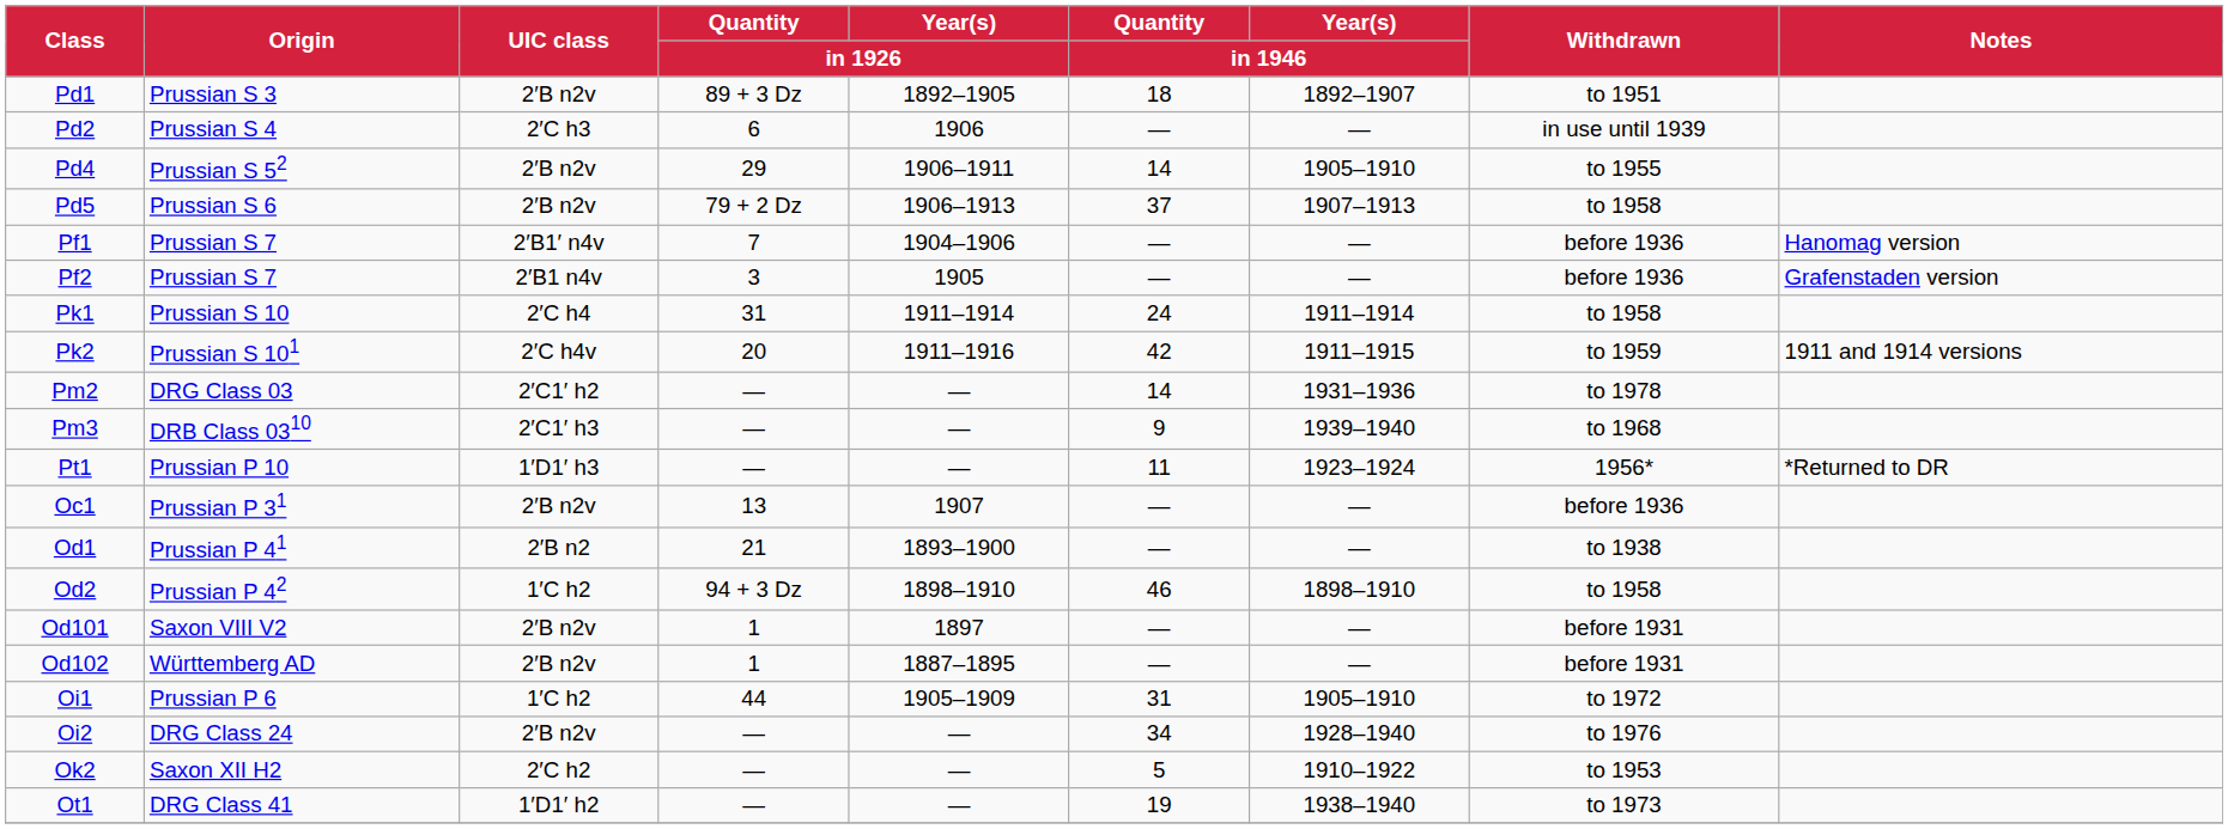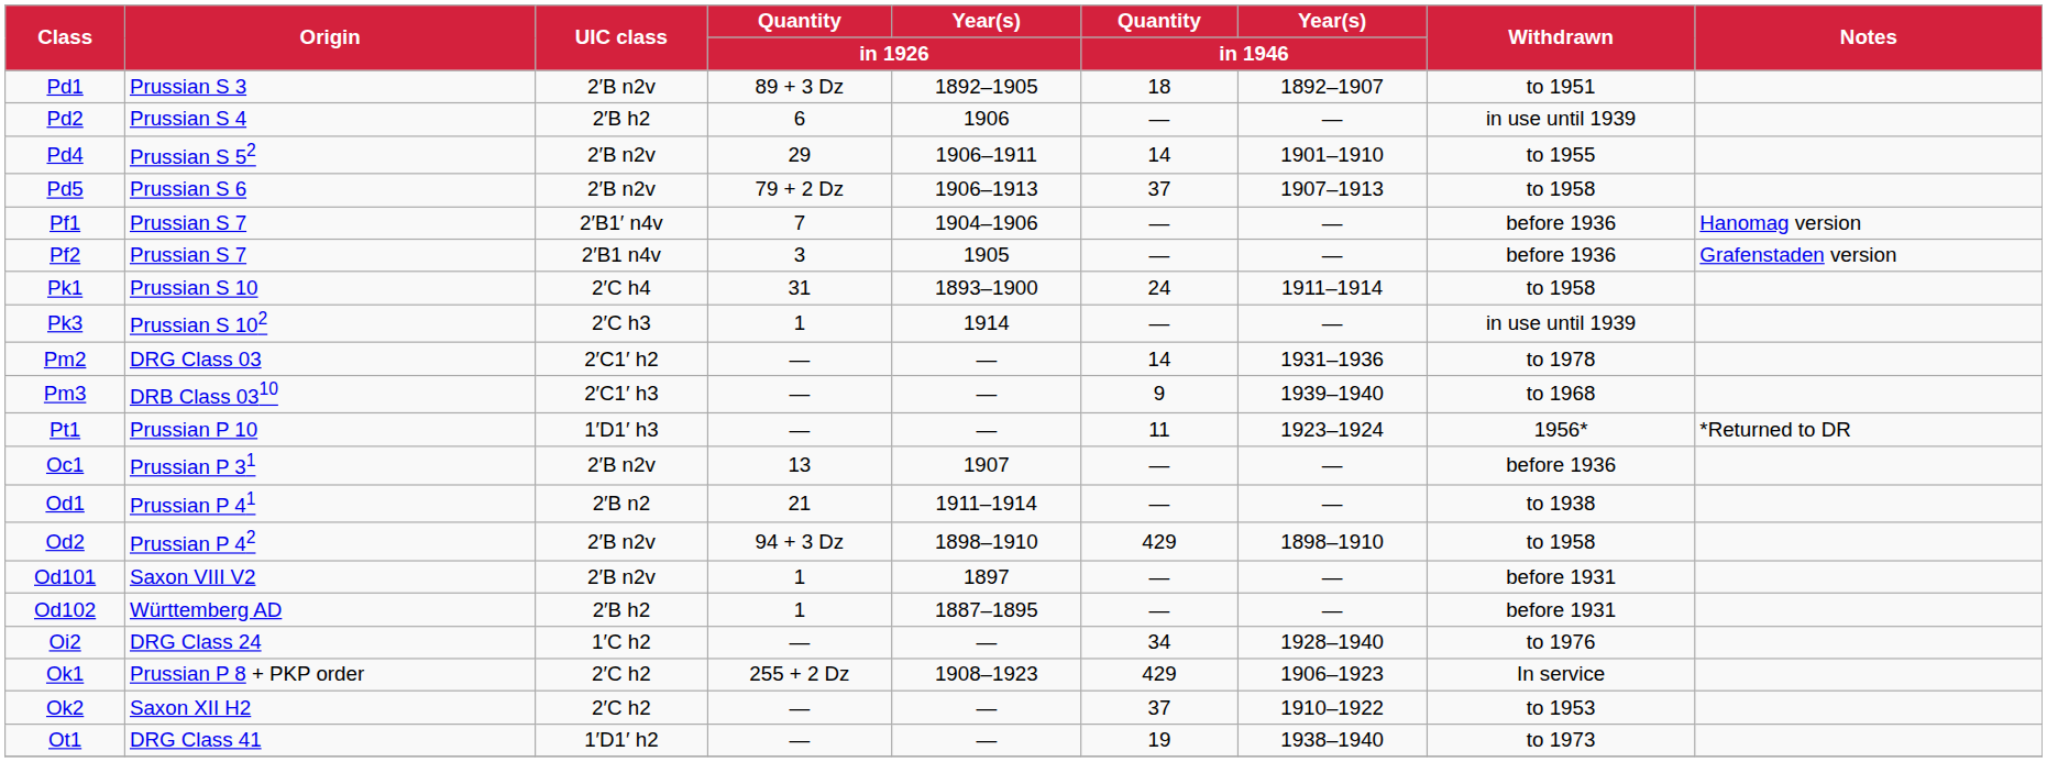Pd2 | UIC class: 2′C h3 -> 2′B h2
Pd4 | Year(s) / in 1946: 1905–1910 -> 1901–1910
Pk1 | Year(s) / in 1926: 1911–1914 -> 1893–1900
- row: Pk2 | Prussian S 101 | 2′C h4v | 20 | 1911–1916 | 42 | 1911–1915 | to 1959 | 1911 and 1914 versions
+ row: Pk3 | Prussian S 102 | 2′C h3 | 1 | 1914 | — | — | in use until 1939
Od1 | Year(s) / in 1926: 1893–1900 -> 1911–1914
Od2 | UIC class: 1′C h2 -> 2′B n2v
Od2 | Quantity / in 1946: 46 -> 429
Od102 | UIC class: 2′B n2v -> 2′B h2
- row: Oi1 | Prussian P 6 | 1′C h2 | 44 | 1905–1909 | 31 | 1905–1910 | to 1972
Oi2 | UIC class: 2′B n2v -> 1′C h2
+ row: Ok1 | Prussian P 8 + PKP order | 2′C h2 | 255 + 2 Dz | 1908–1923 | 429 | 1906–1923 | In service
Ok2 | Quantity / in 1946: 5 -> 37
